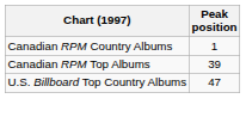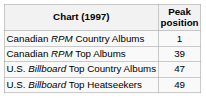+ row: U.S. Billboard Top Heatseekers | 49
